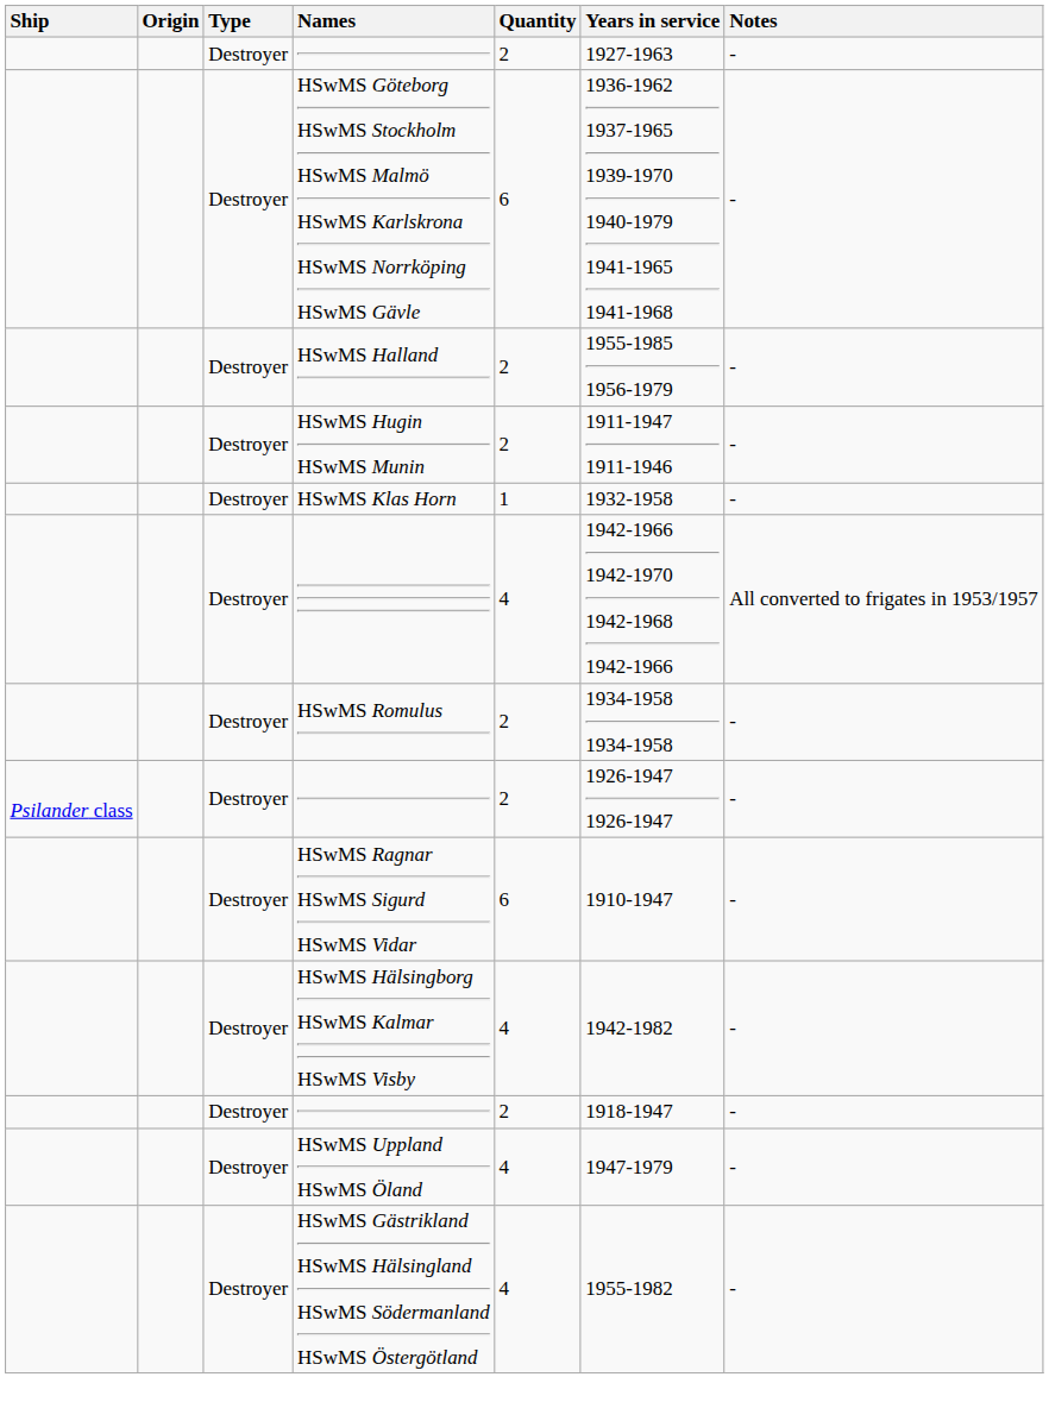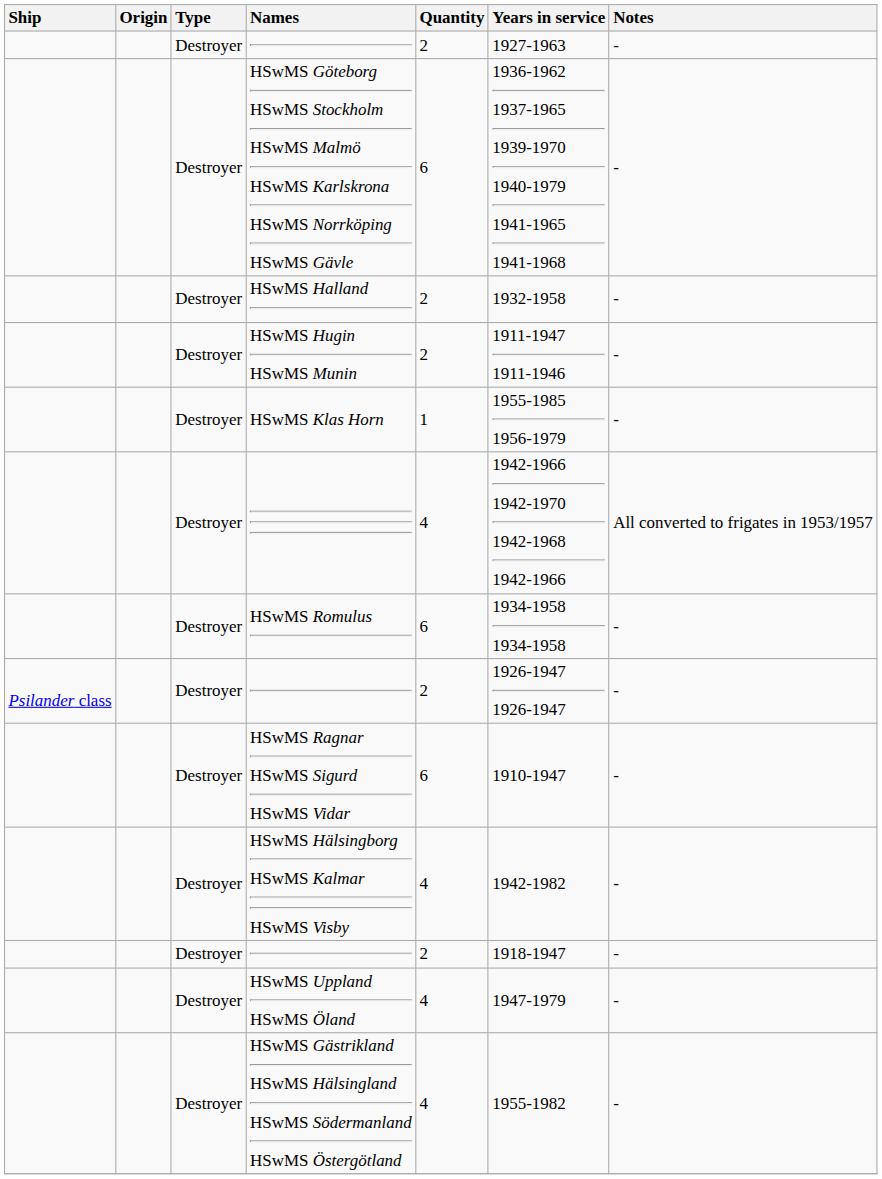HSwMS Halland | Years in service: 1955-1985 1956-1979 -> 1932-1958
HSwMS Klas Horn | Years in service: 1932-1958 -> 1955-1985 1956-1979
HSwMS Romulus | Quantity: 2 -> 6
